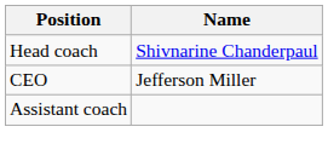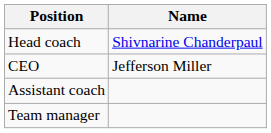+ row: Team manager
